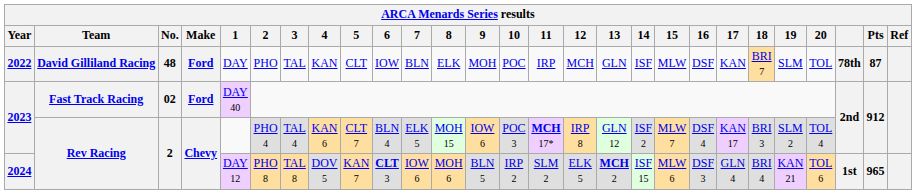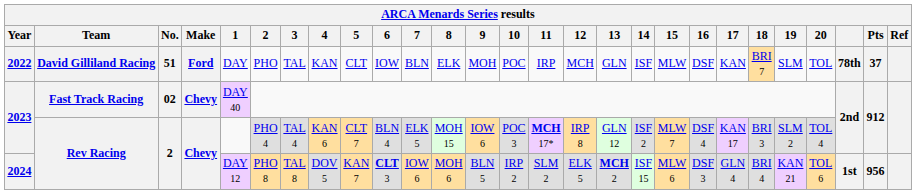2022 | No.: 48 -> 51
2022 | Pts: 87 -> 37
2023 / Fast Track Racing | Make: Ford -> Chevy
2024 | Pts: 965 -> 956
